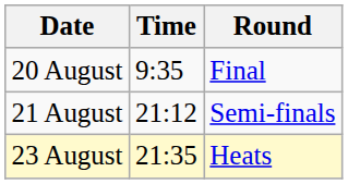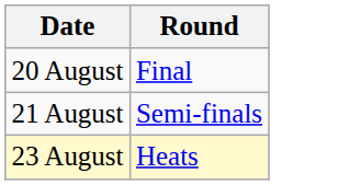- column: Time | 9:35 | 21:12 | 21:35
